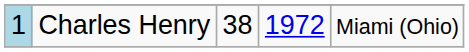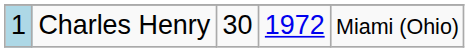Charles Henry | column 3: 38 -> 30
